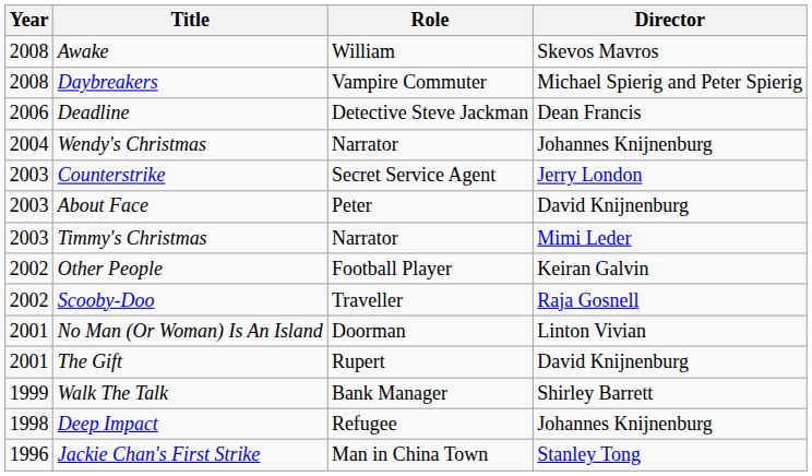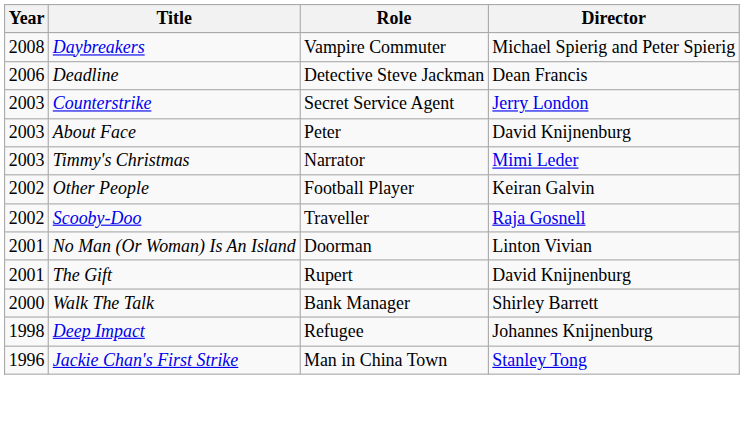- row: 2008 | Awake | William | Skevos Mavros
- row: 2004 | Wendy's Christmas | Narrator | Johannes Knijnenburg
Walk The Talk | Year: 1999 -> 2000
